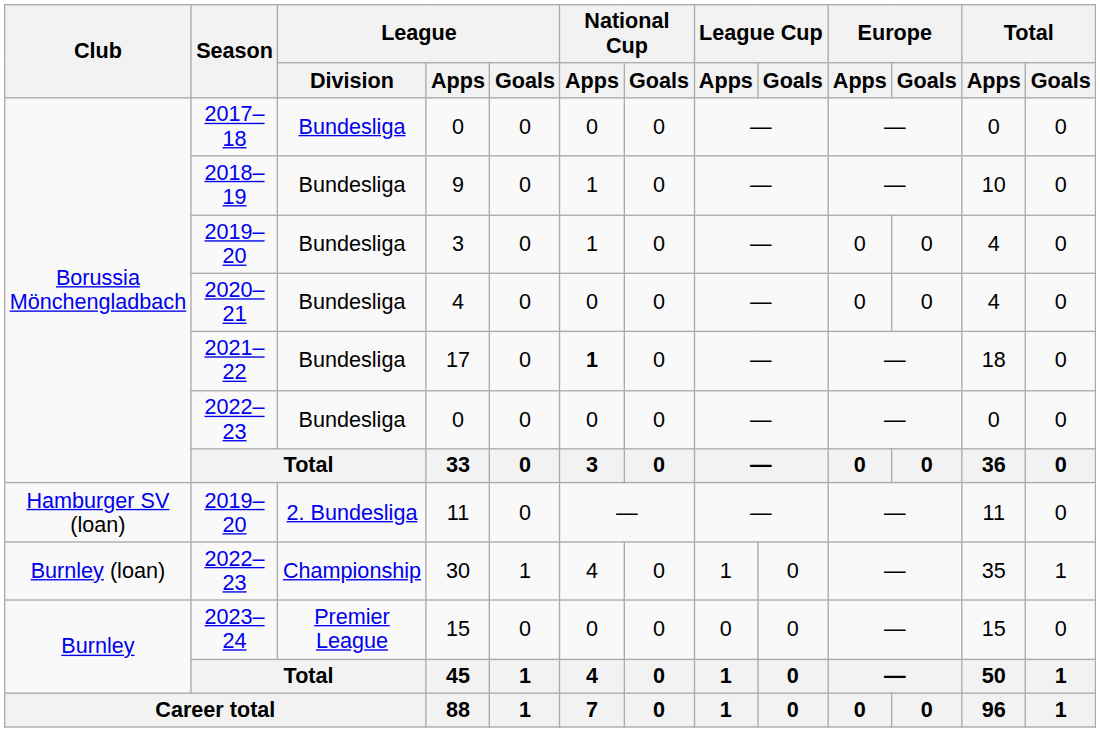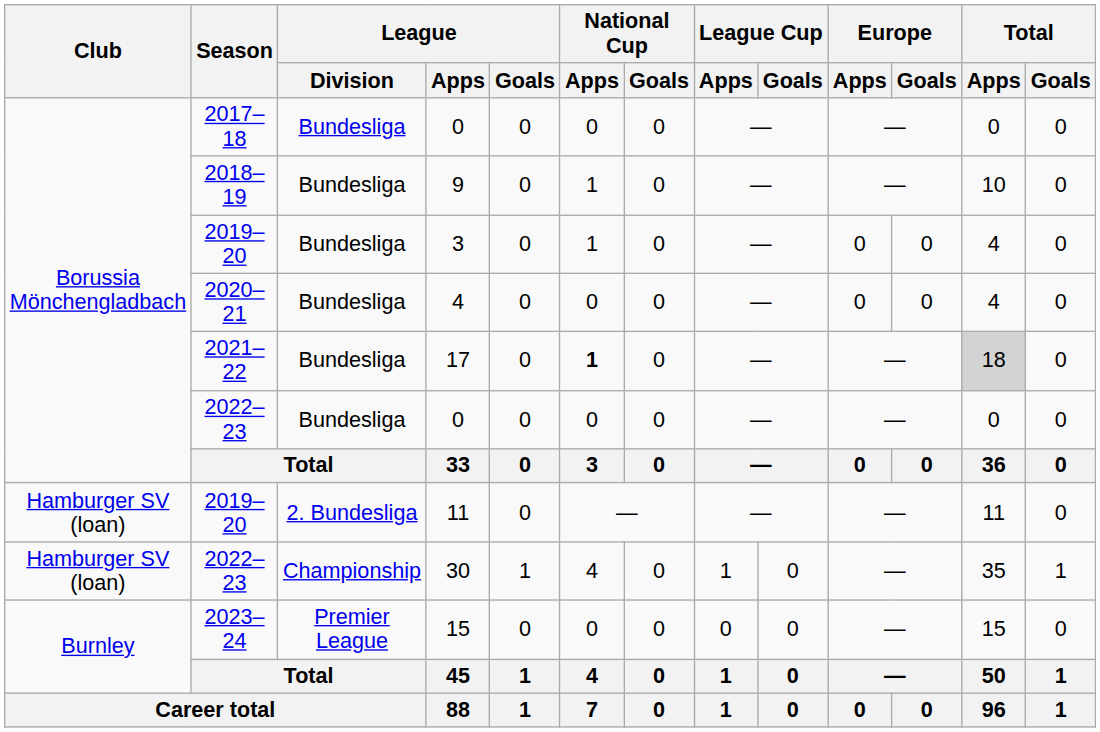17 | Total / Apps: no background -> lightgrey background
30 | Club: Burnley (loan) -> Hamburger SV (loan)
